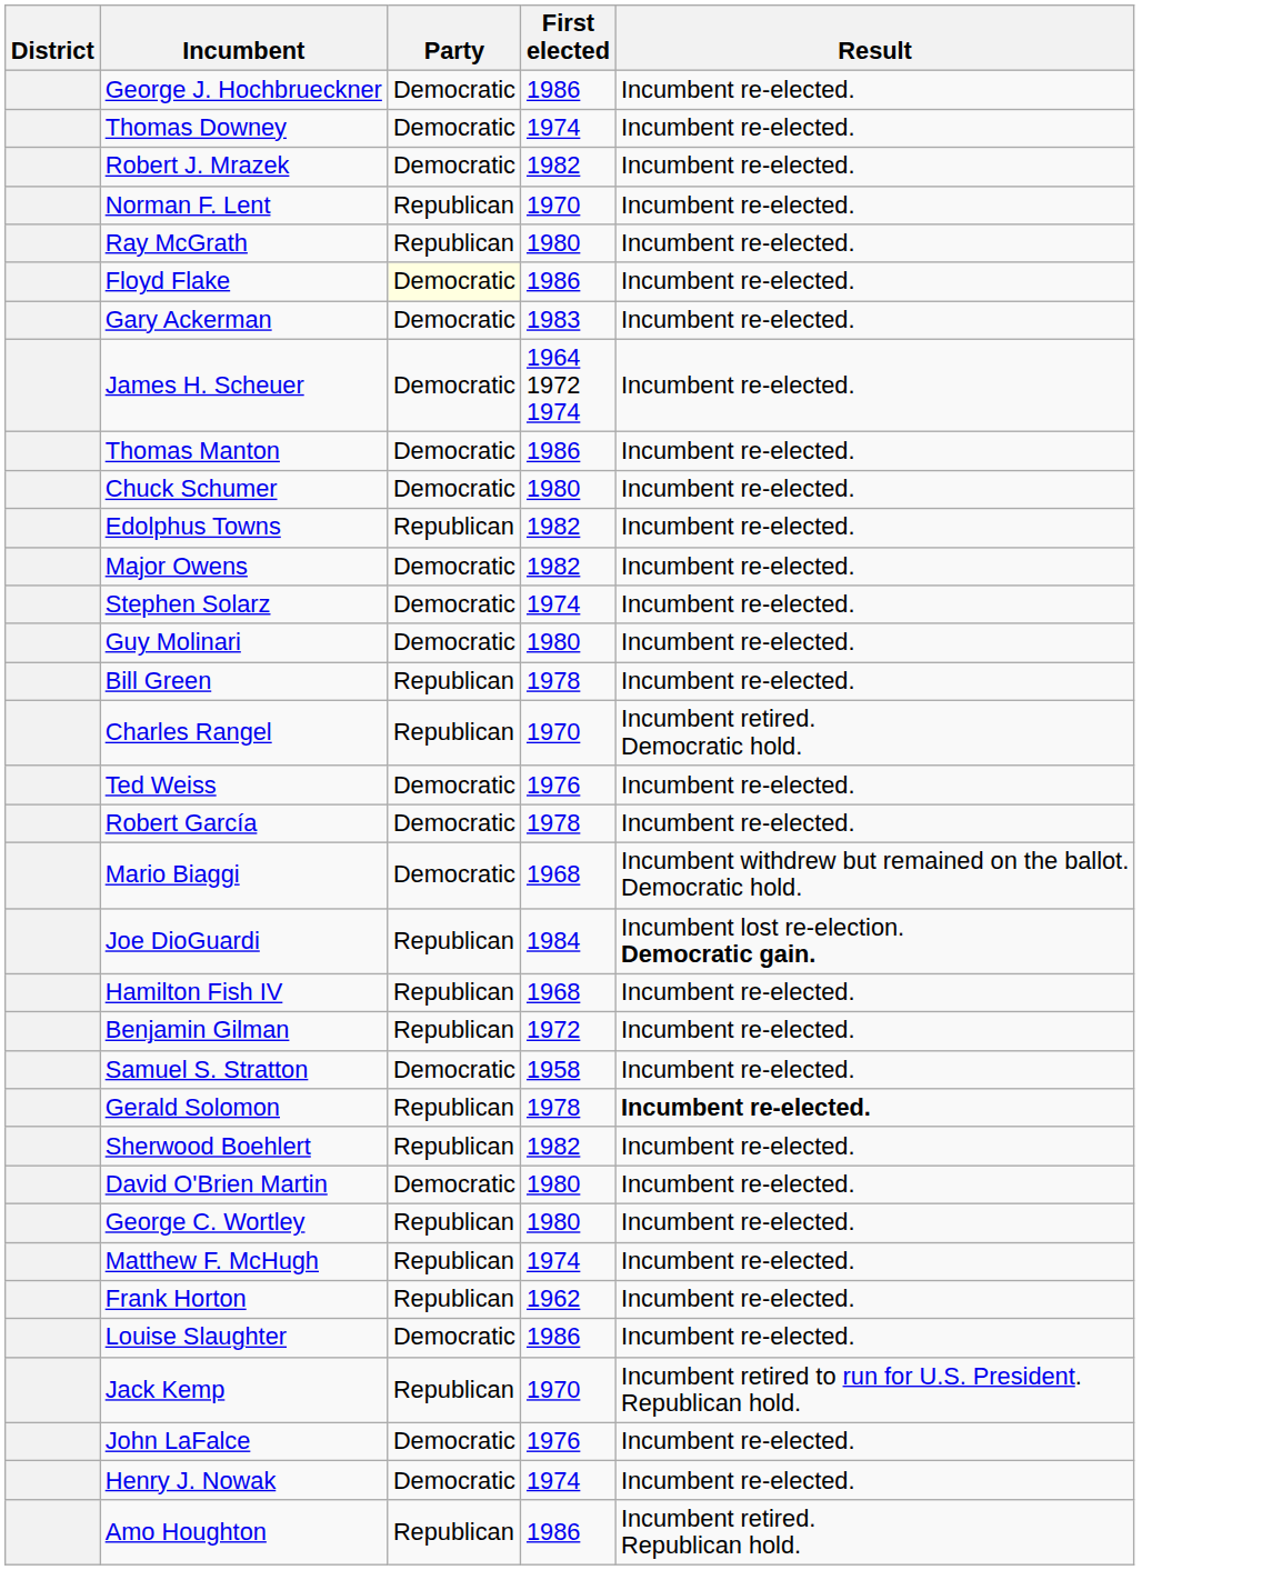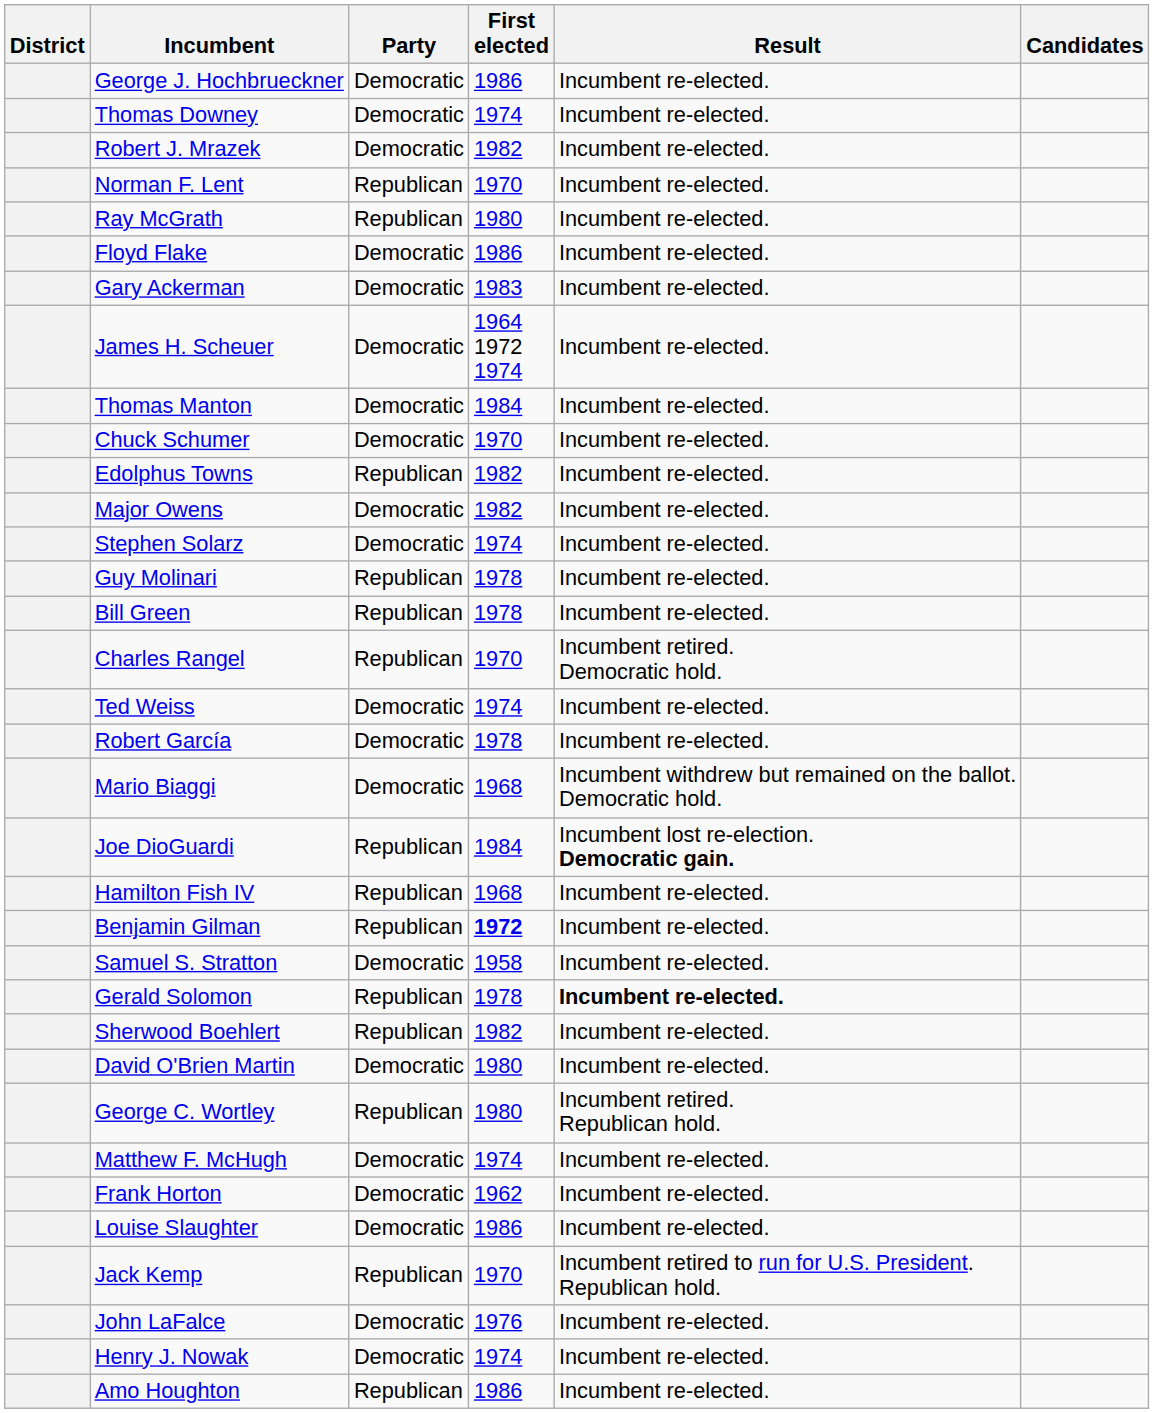+ column: Candidates
Floyd Flake | Party: lightyellow background -> no background
Thomas Manton | First elected: 1986 -> 1984
Chuck Schumer | First elected: 1980 -> 1970
Guy Molinari | Party: Democratic -> Republican
Guy Molinari | First elected: 1980 -> 1978
Ted Weiss | First elected: 1976 -> 1974
Benjamin Gilman | First elected: normal -> bold
George C. Wortley | Result: Incumbent re-elected. -> Incumbent retired. Republican hold.
Matthew F. McHugh | Party: Republican -> Democratic
Frank Horton | Party: Republican -> Democratic
Amo Houghton | Result: Incumbent retired. Republican hold. -> Incumbent re-elected.
